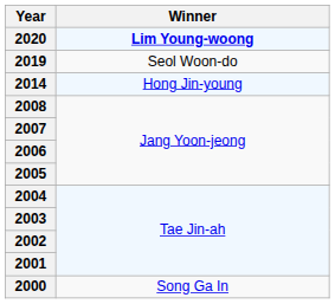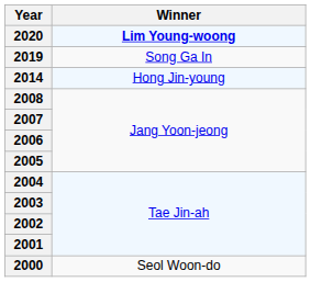2019 | Winner: Seol Woon-do -> Song Ga In
2000 | Winner: Song Ga In -> Seol Woon-do
